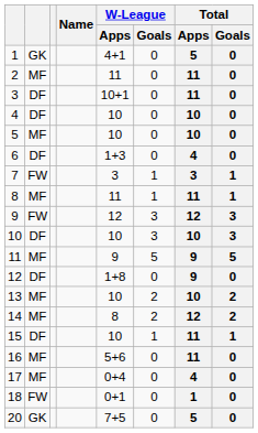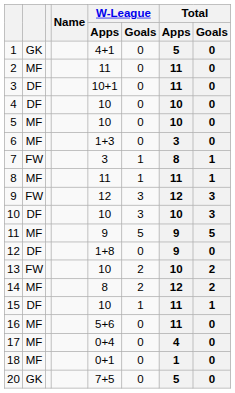6 | column 2: DF -> MF
6 | Total / Apps: 4 -> 3
7 | Total / Apps: 3 -> 8
13 | column 2: MF -> FW
18 | column 2: FW -> MF
